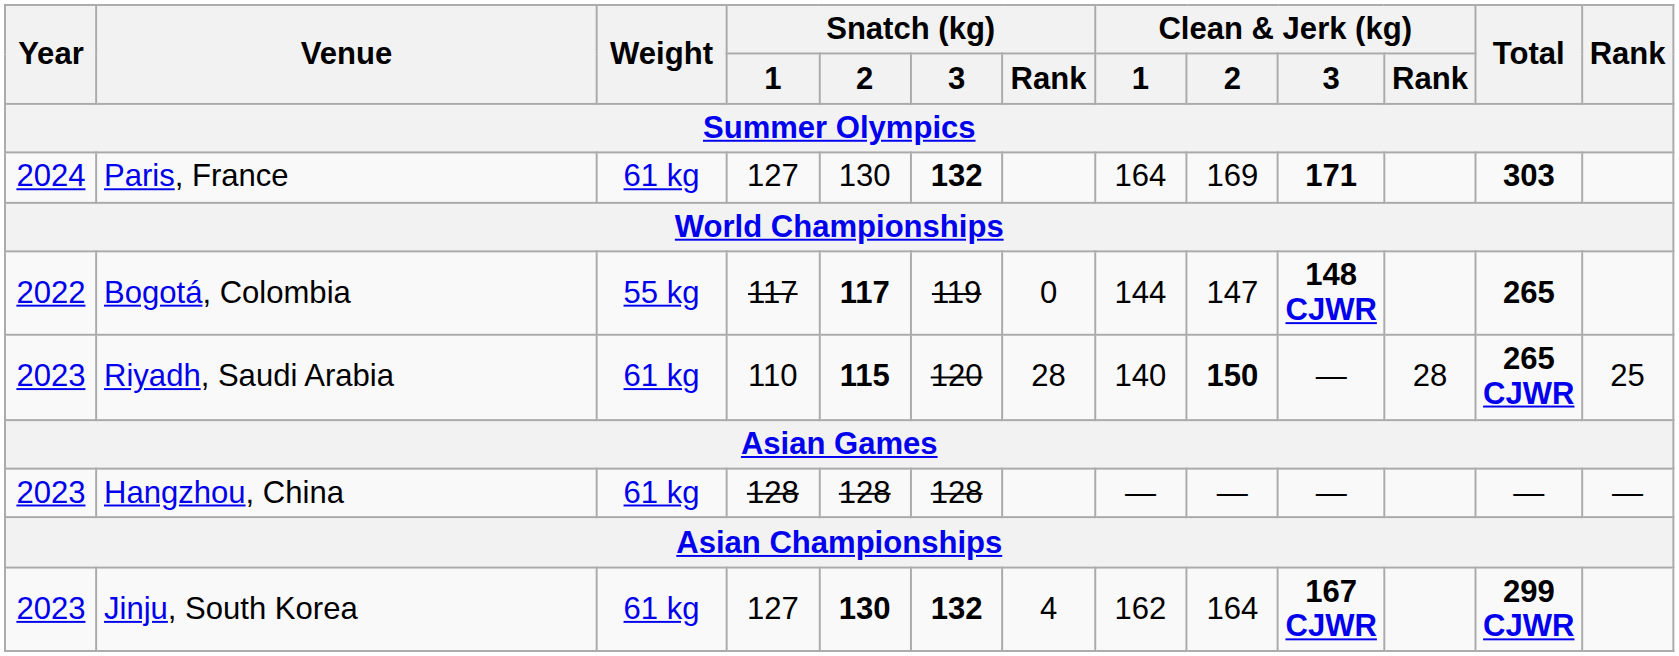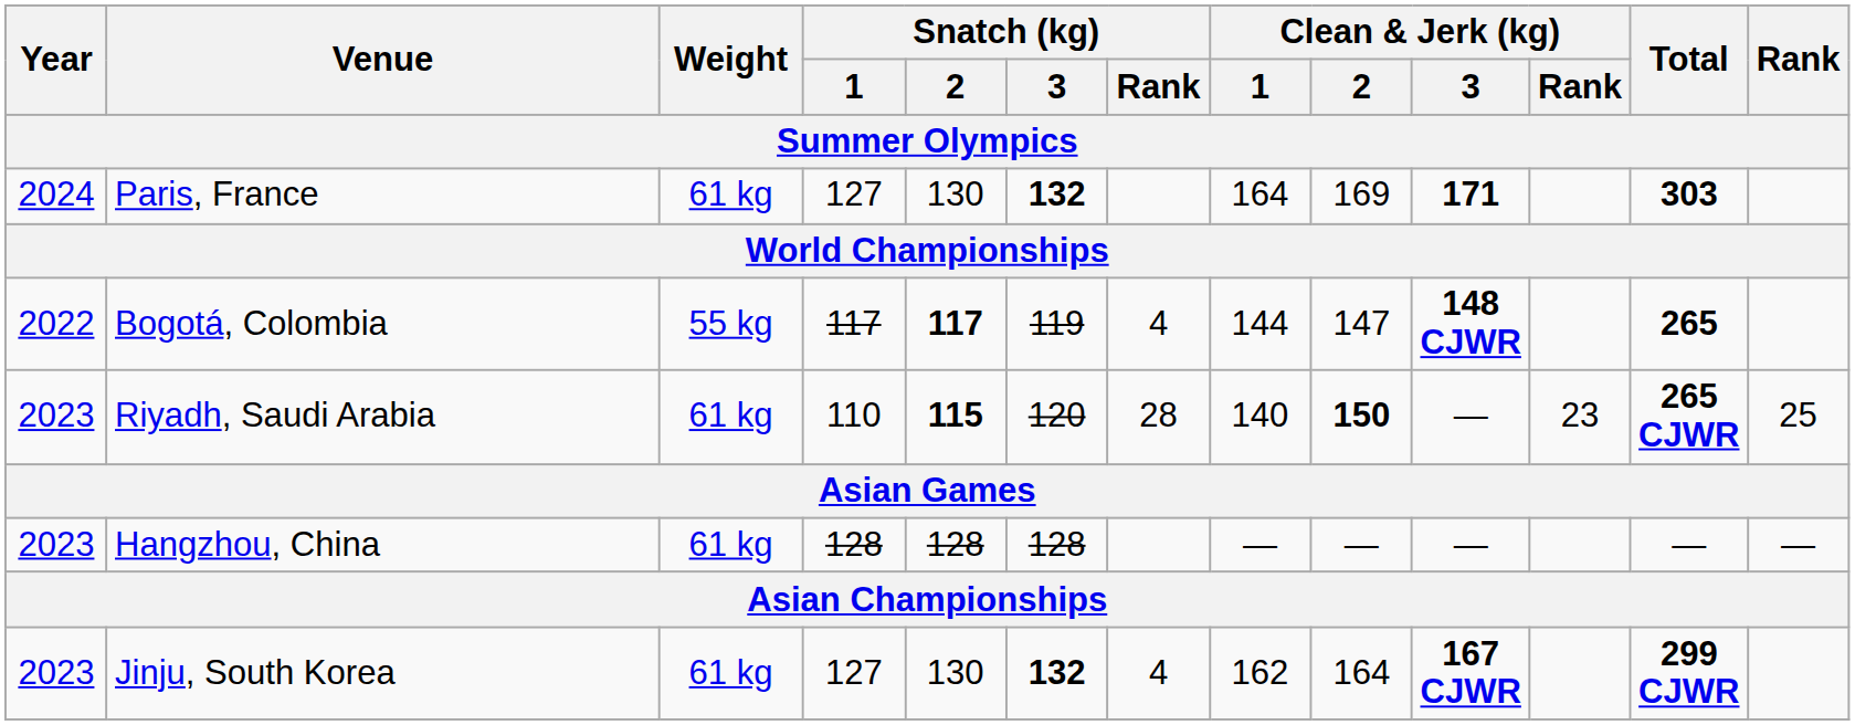Bogotá, Colombia | Snatch (kg) / Rank: 0 -> 4
Riyadh, Saudi Arabia | Clean & Jerk (kg) / Rank: 28 -> 23
Jinju, South Korea | Snatch (kg) / 2: bold -> normal
